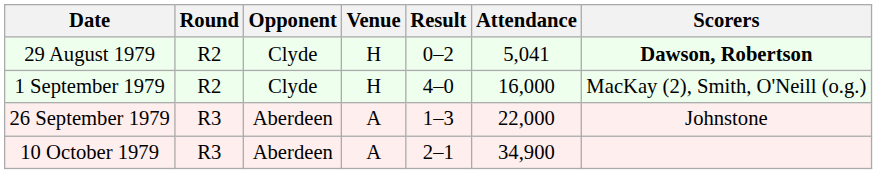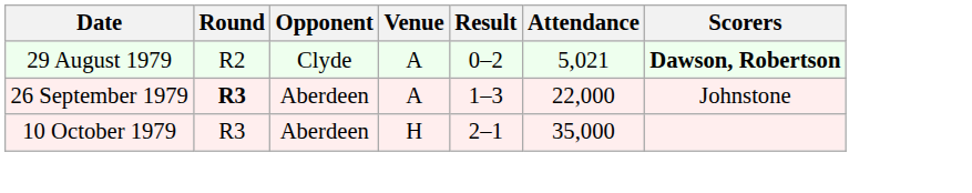29 August 1979 | Venue: H -> A
29 August 1979 | Attendance: 5,041 -> 5,021
- row: 1 September 1979 | R2 | Clyde | H | 4–0 | 16,000 | MacKay (2), Smith, O'Neill (o.g.)
26 September 1979 | Round: normal -> bold
10 October 1979 | Venue: A -> H
10 October 1979 | Attendance: 34,900 -> 35,000
